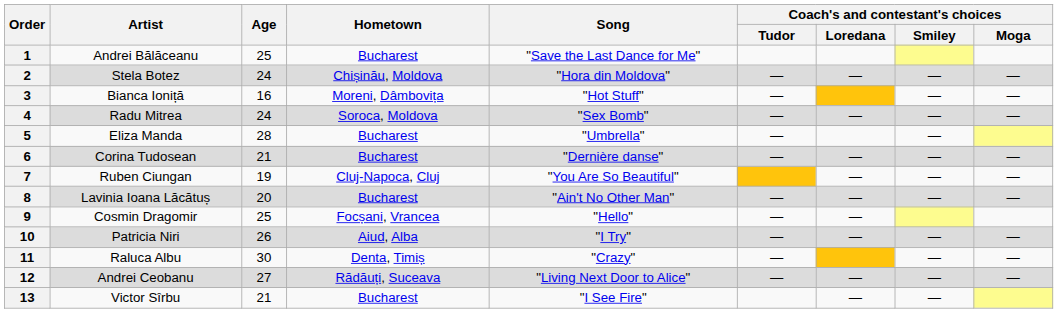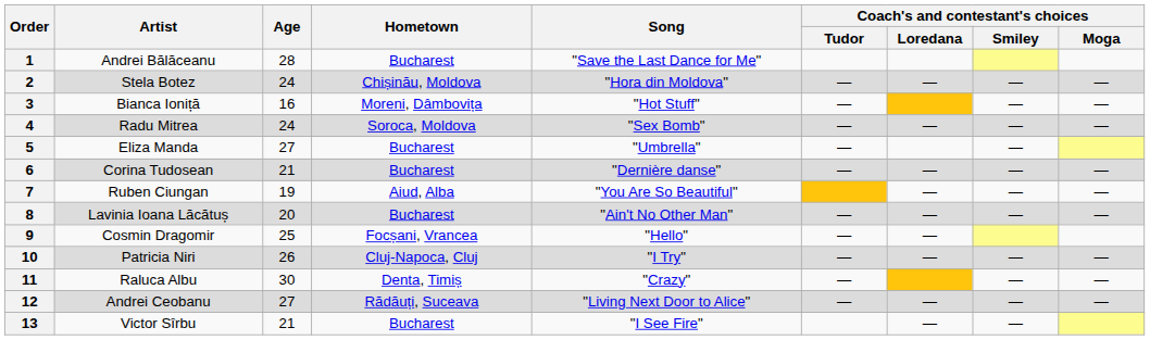1 | Age: 25 -> 28
5 | Age: 28 -> 27
7 | Hometown: Cluj-Napoca, Cluj -> Aiud, Alba
10 | Hometown: Aiud, Alba -> Cluj-Napoca, Cluj
